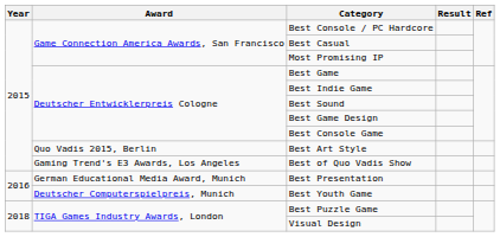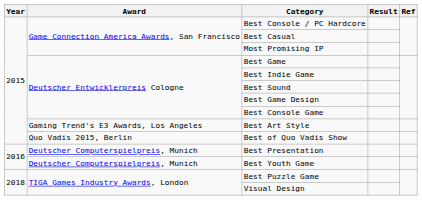Best Art Style | Award: Quo Vadis 2015, Berlin -> Gaming Trend's E3 Awards, Los Angeles
Best of Quo Vadis Show | Award: Gaming Trend's E3 Awards, Los Angeles -> Quo Vadis 2015, Berlin
Best Presentation | Award: German Educational Media Award, Munich -> Deutscher Computerspielpreis, Munich
